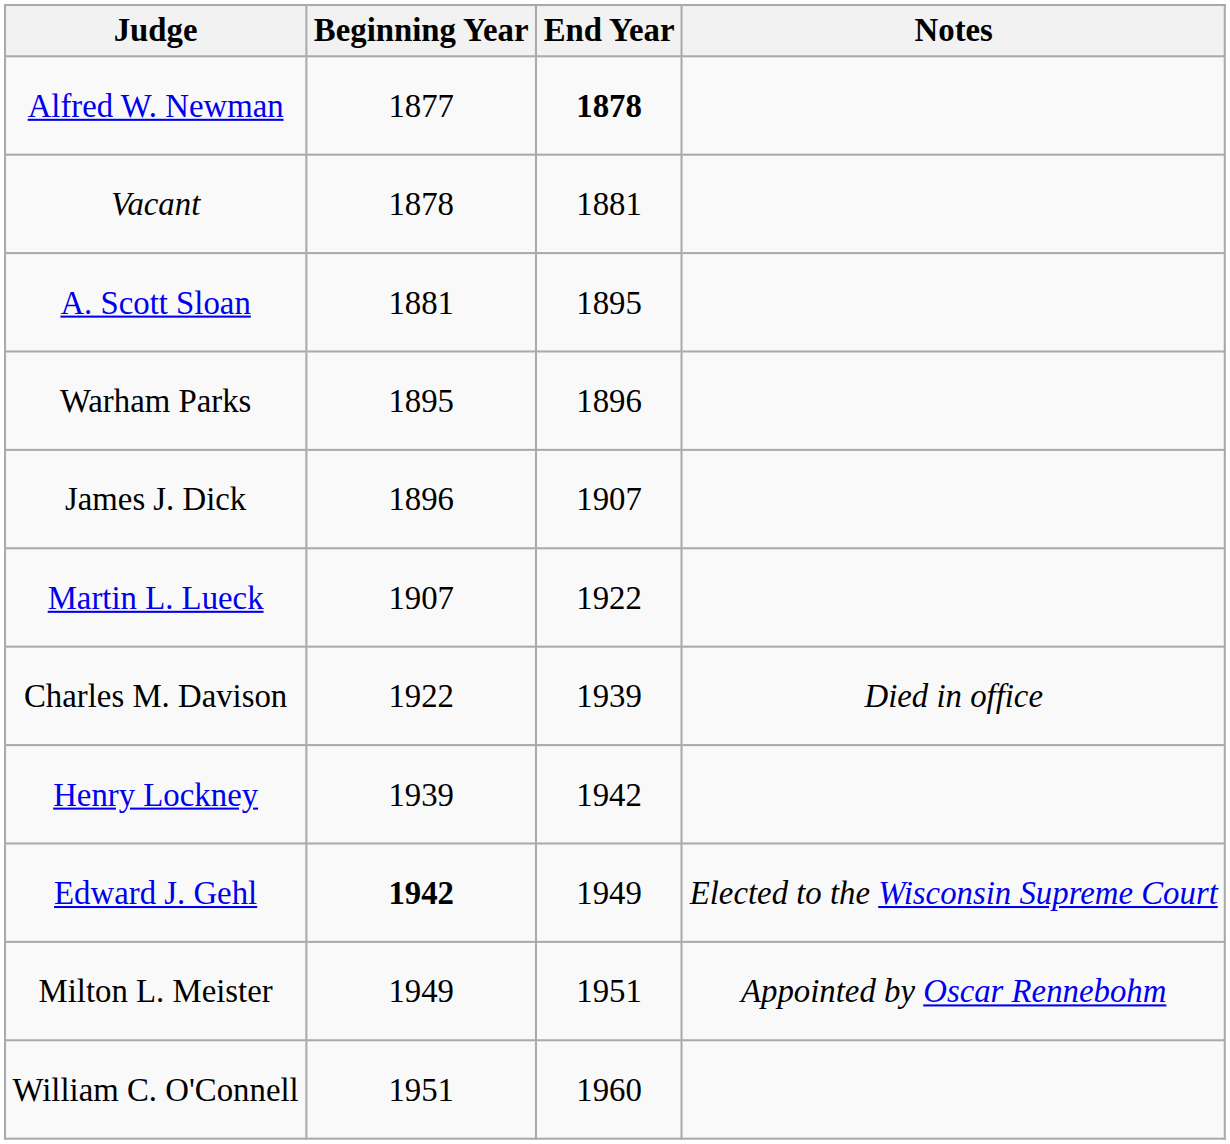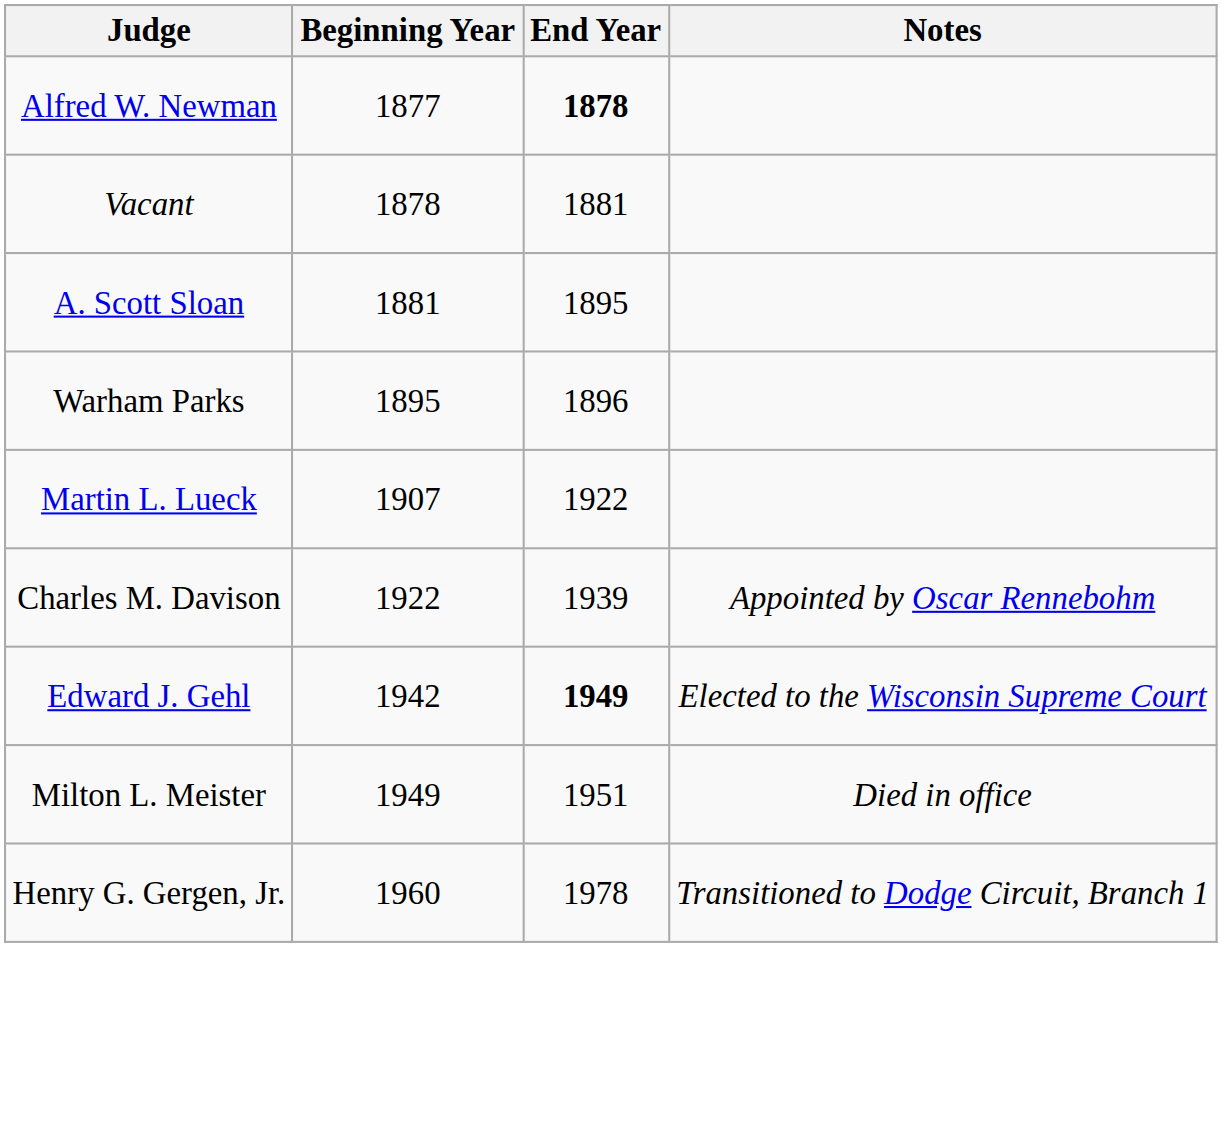- row: James J. Dick | 1896 | 1907
Charles M. Davison | Notes: Died in office -> Appointed by Oscar Rennebohm
- row: Henry Lockney | 1939 | 1942
Edward J. Gehl | Beginning Year: bold -> normal
Edward J. Gehl | End Year: normal -> bold
Milton L. Meister | Notes: Appointed by Oscar Rennebohm -> Died in office
- row: William C. O'Connell | 1951 | 1960
+ row: Henry G. Gergen, Jr. | 1960 | 1978 | Transitioned to Dodge Circuit, Branch 1
